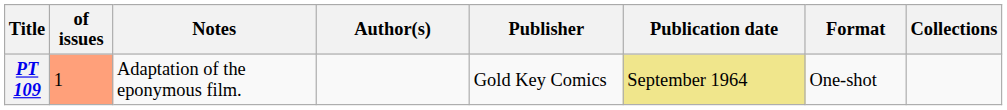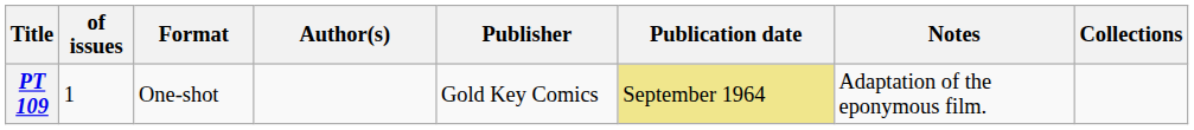columns swapped: Format <-> Notes
PT 109 | of issues: lightsalmon background -> no background
